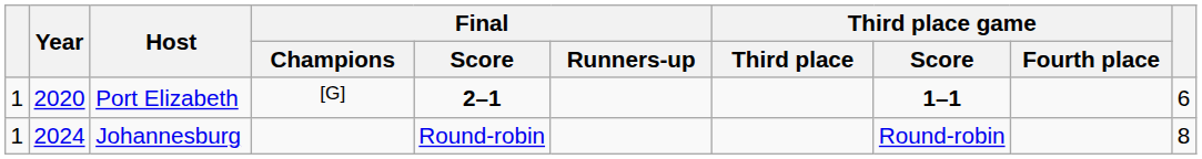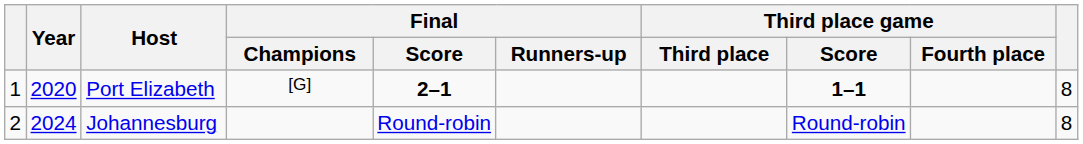Port Elizabeth | column 10: 6 -> 8
Johannesburg | column 1: 1 -> 2
